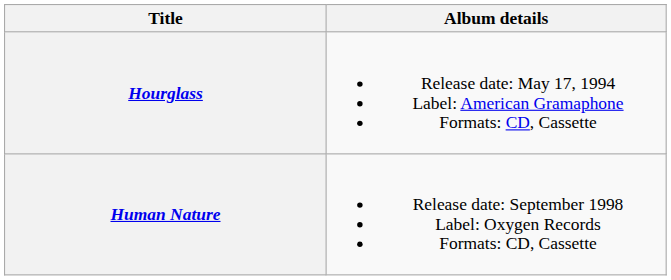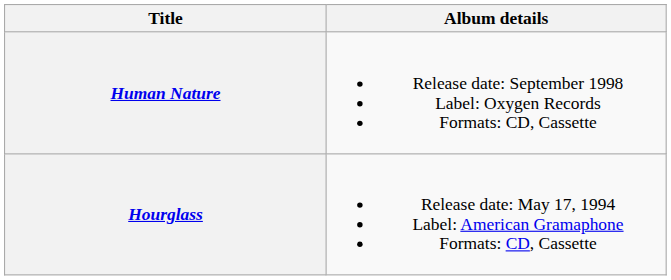rows swapped: Hourglass <-> Human Nature
